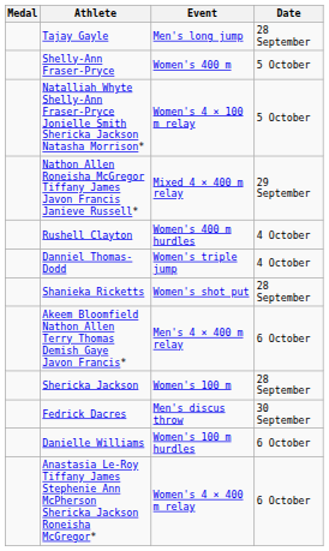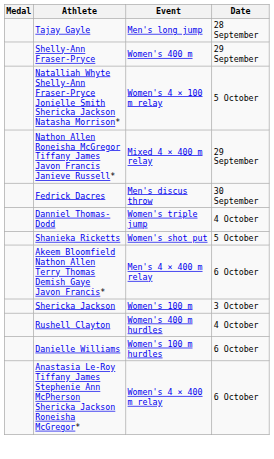Shelly-Ann Fraser-Pryce | Date: 5 October -> 29 September
rows swapped: Fedrick Dacres <-> Rushell Clayton
Shanieka Ricketts | Date: 28 September -> 5 October
Shericka Jackson | Date: 28 September -> 3 October
